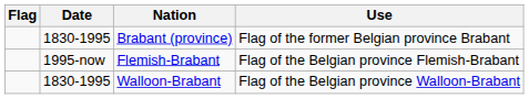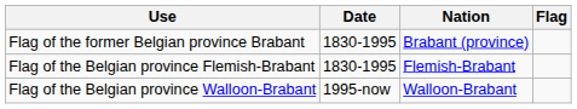columns swapped: Flag <-> Use
Flemish-Brabant | Date: 1995-now -> 1830-1995
Walloon-Brabant | Date: 1830-1995 -> 1995-now
